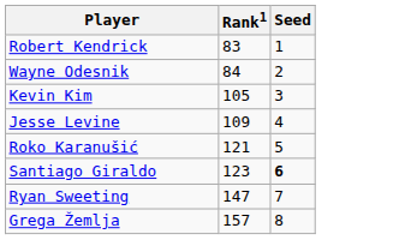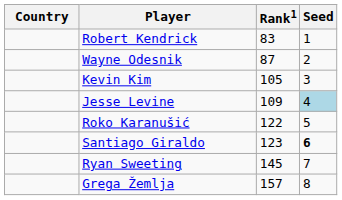+ column: Country
Wayne Odesnik | Rank1: 84 -> 87
Jesse Levine | Seed: no background -> lightblue background
Roko Karanušić | Rank1: 121 -> 122
Ryan Sweeting | Rank1: 147 -> 145
